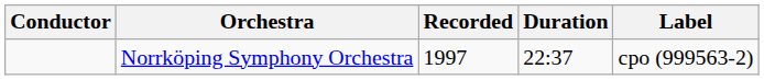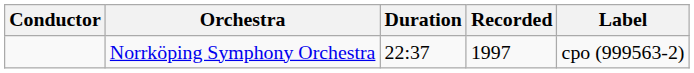columns swapped: Recorded <-> Duration
